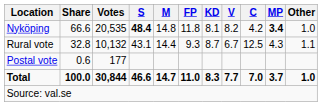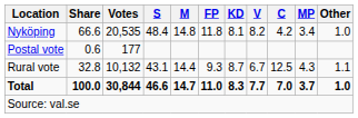Nyköping | S: bold -> normal
Nyköping | MP: bold -> normal
rows swapped: Rural vote <-> Postal vote
